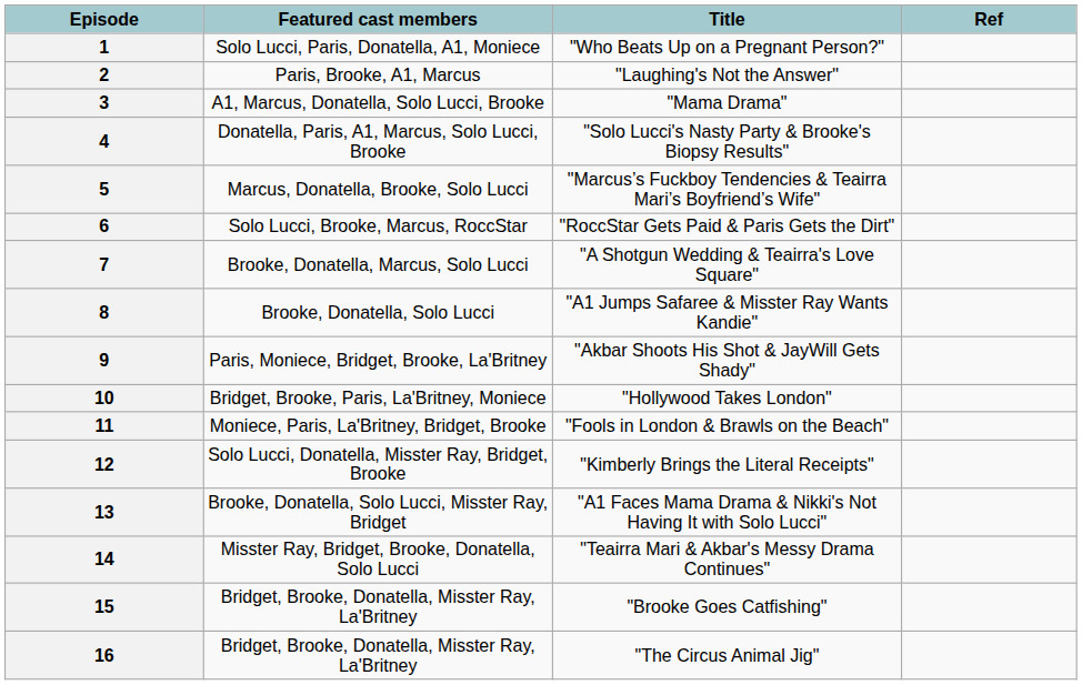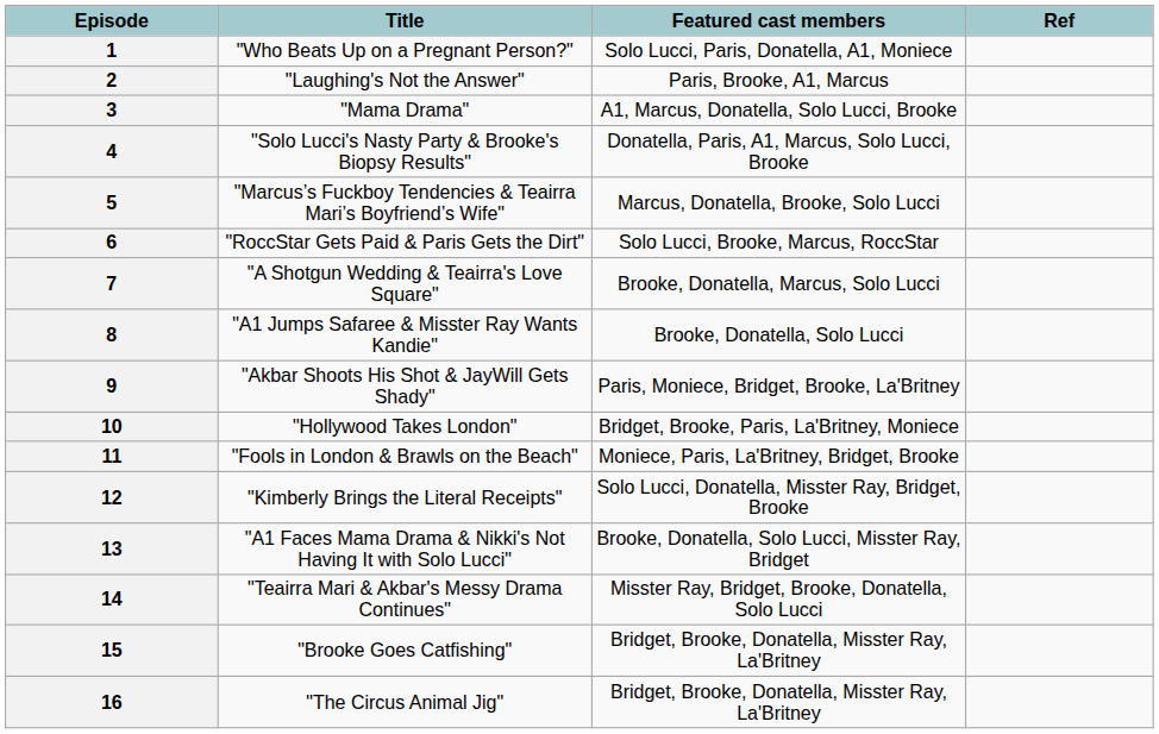columns swapped: Title <-> Featured cast members
